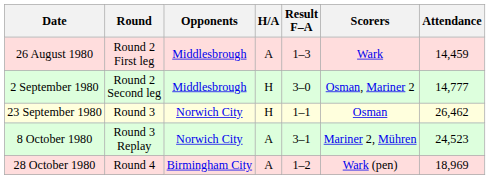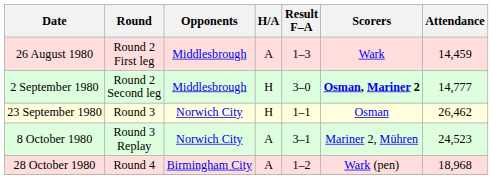2 September 1980 | Scorers: normal -> bold
28 October 1980 | Attendance: 18,969 -> 18,968
